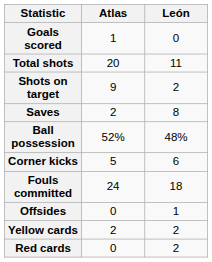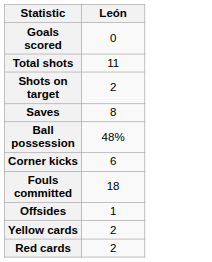- column: Atlas | 1 | 20 | 9 | 2 | 52% | 5 | 24 | 0 | 2 | 0
